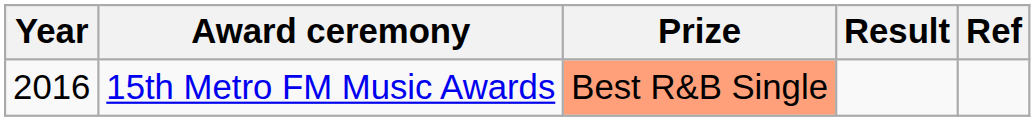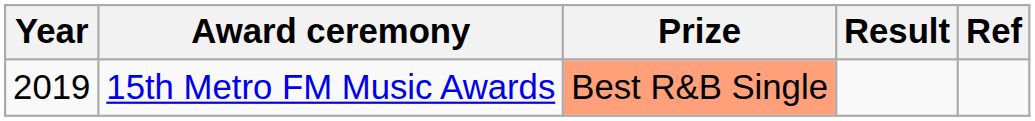15th Metro FM Music Awards | Year: 2016 -> 2019
